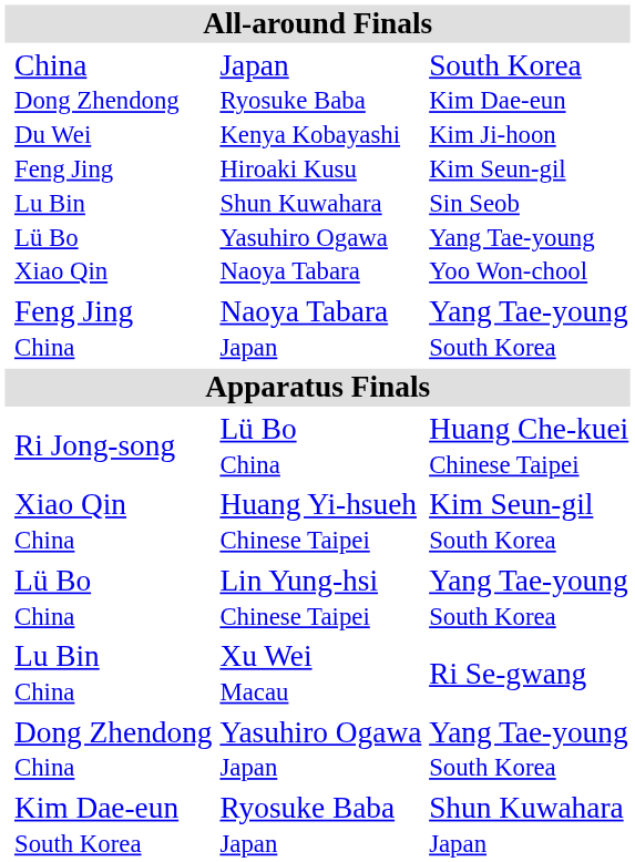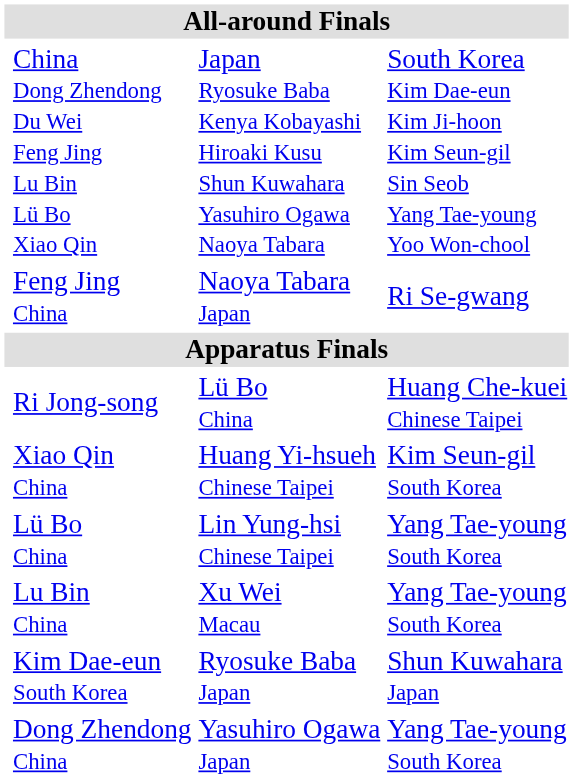Feng Jing China | column 4: Yang Tae-young South Korea -> Ri Se-gwang
Lu Bin China | column 4: Ri Se-gwang -> Yang Tae-young South Korea
rows swapped: Dong Zhendong China <-> Kim Dae-eun South Korea
